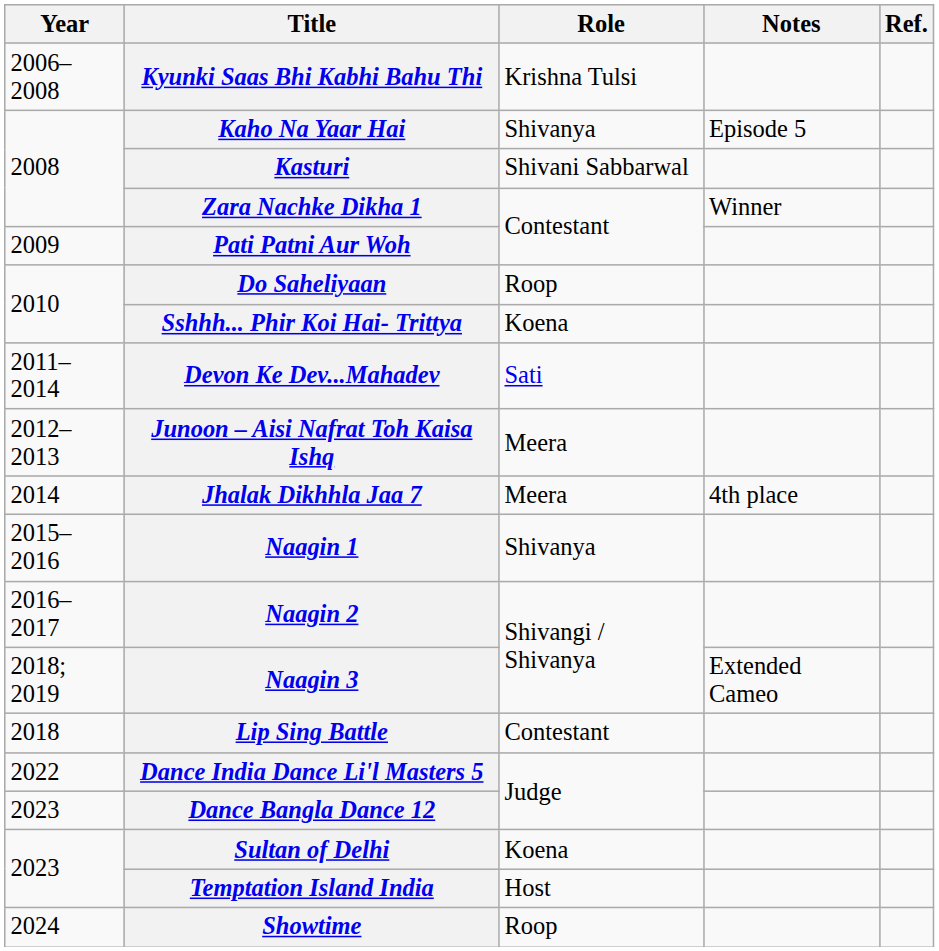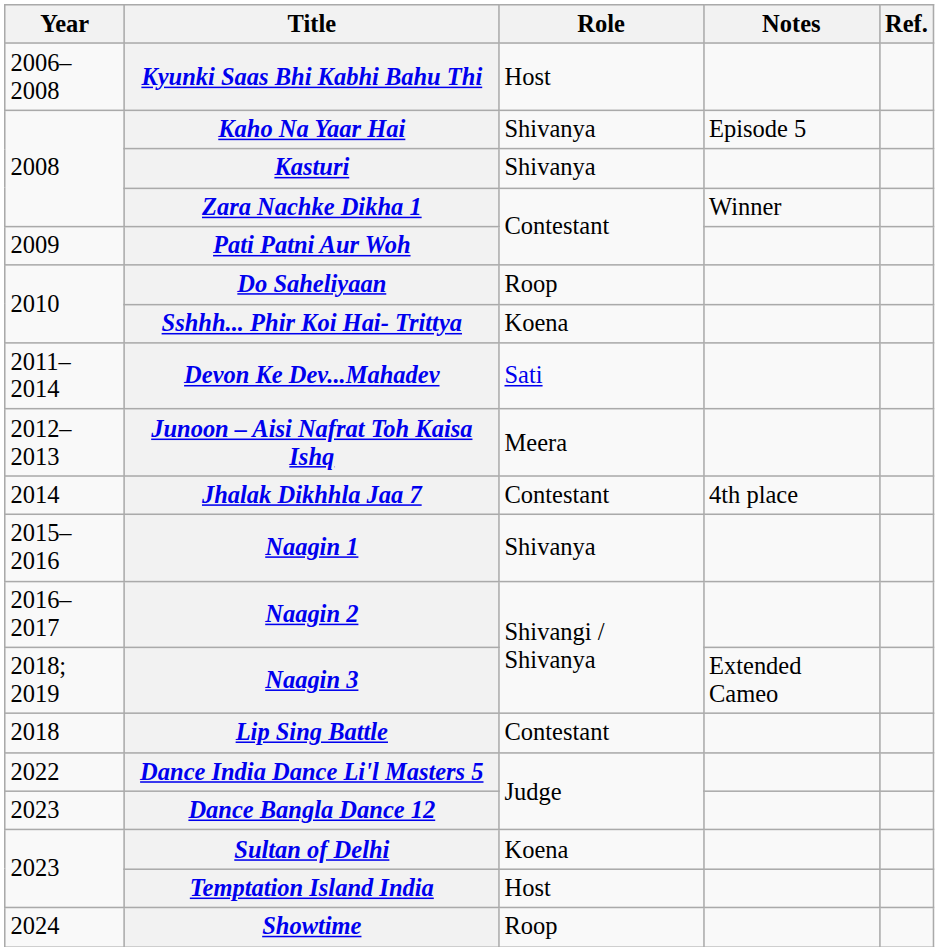Kyunki Saas Bhi Kabhi Bahu Thi | Role: Krishna Tulsi -> Host
Kasturi | Role: Shivani Sabbarwal -> Shivanya
Jhalak Dikhhla Jaa 7 | Role: Meera -> Contestant
